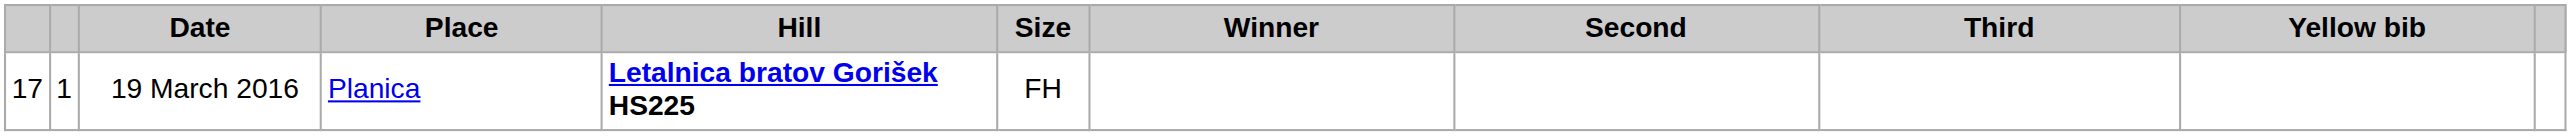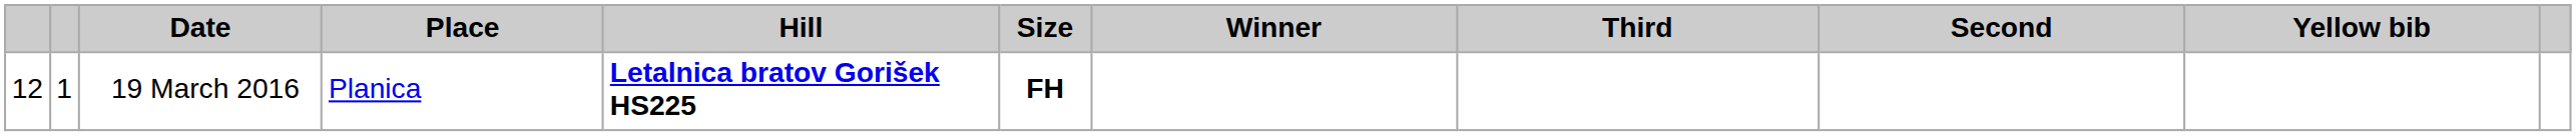columns swapped: Second <-> Third
19 March 2016 | column 1: 17 -> 12
19 March 2016 | Size: normal -> bold
